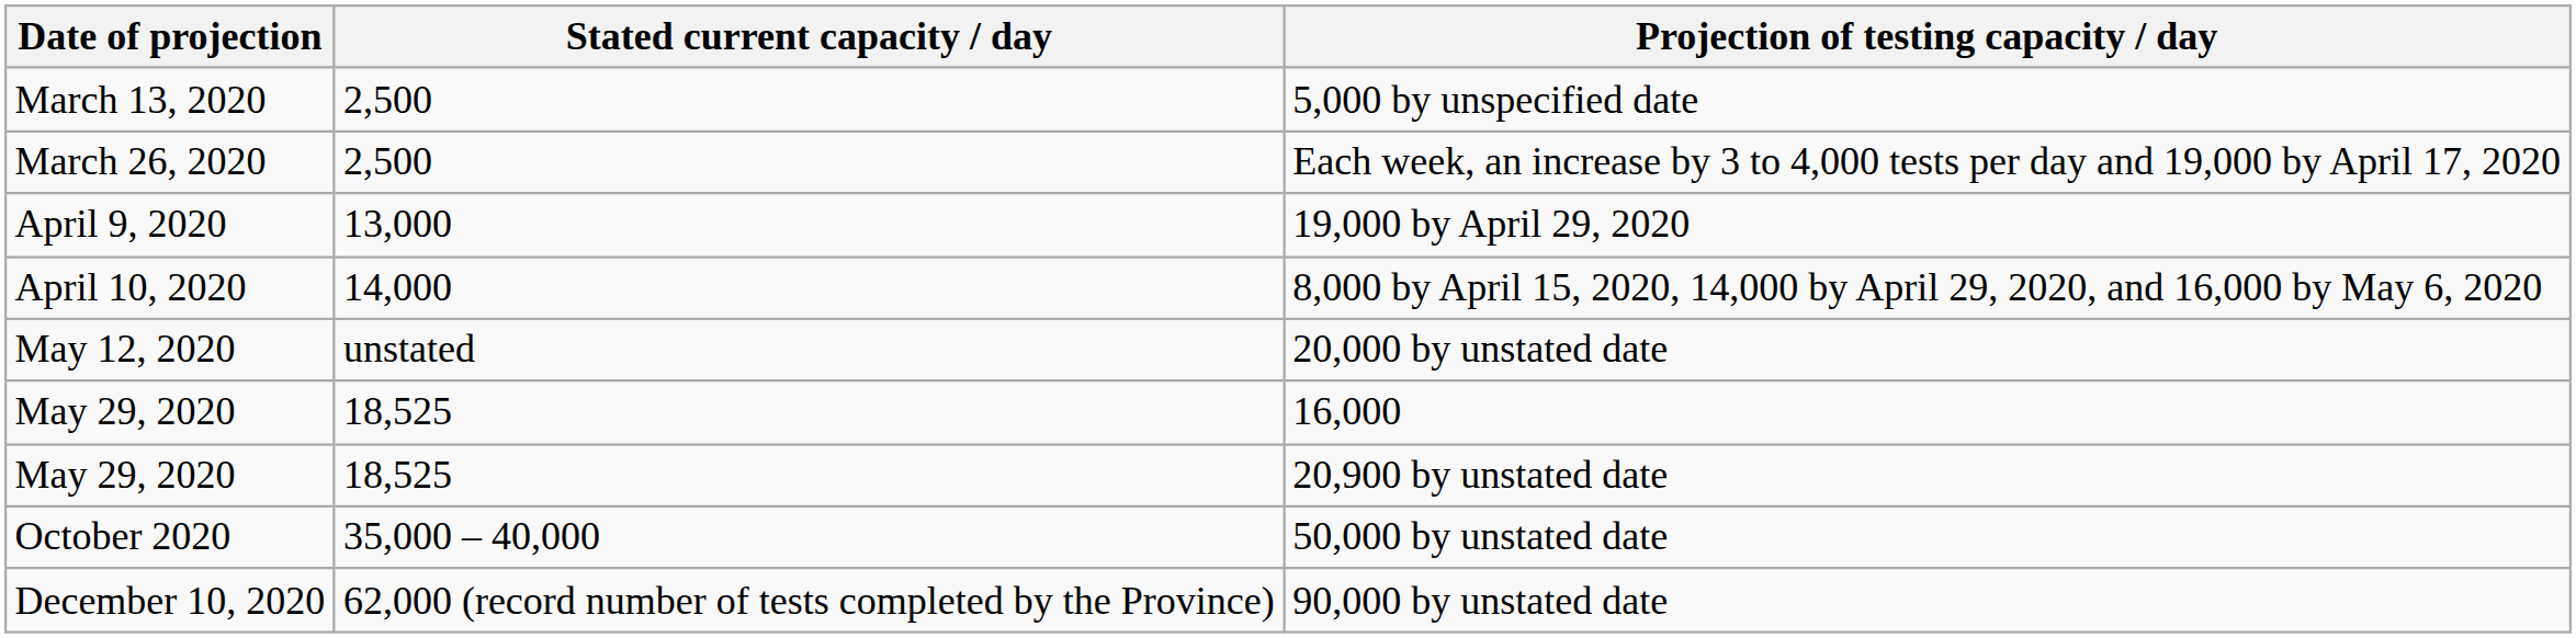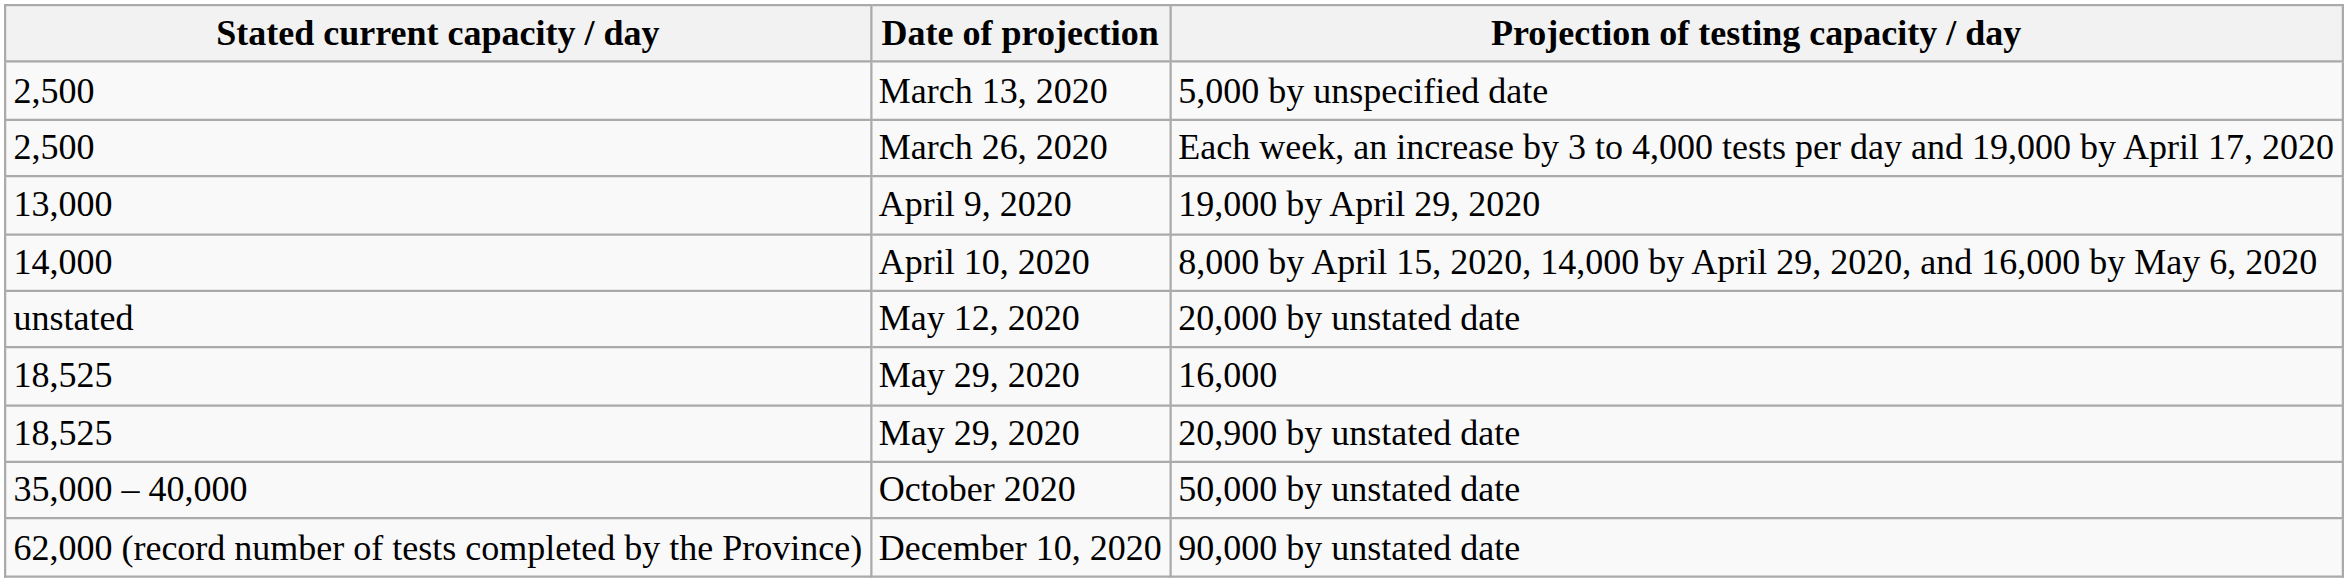columns swapped: Date of projection <-> Stated current capacity / day
